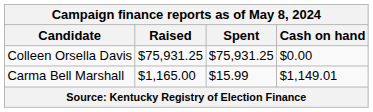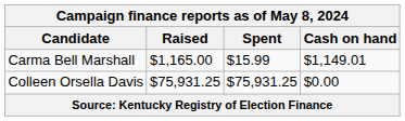rows swapped: Colleen Orsella Davis <-> Carma Bell Marshall
